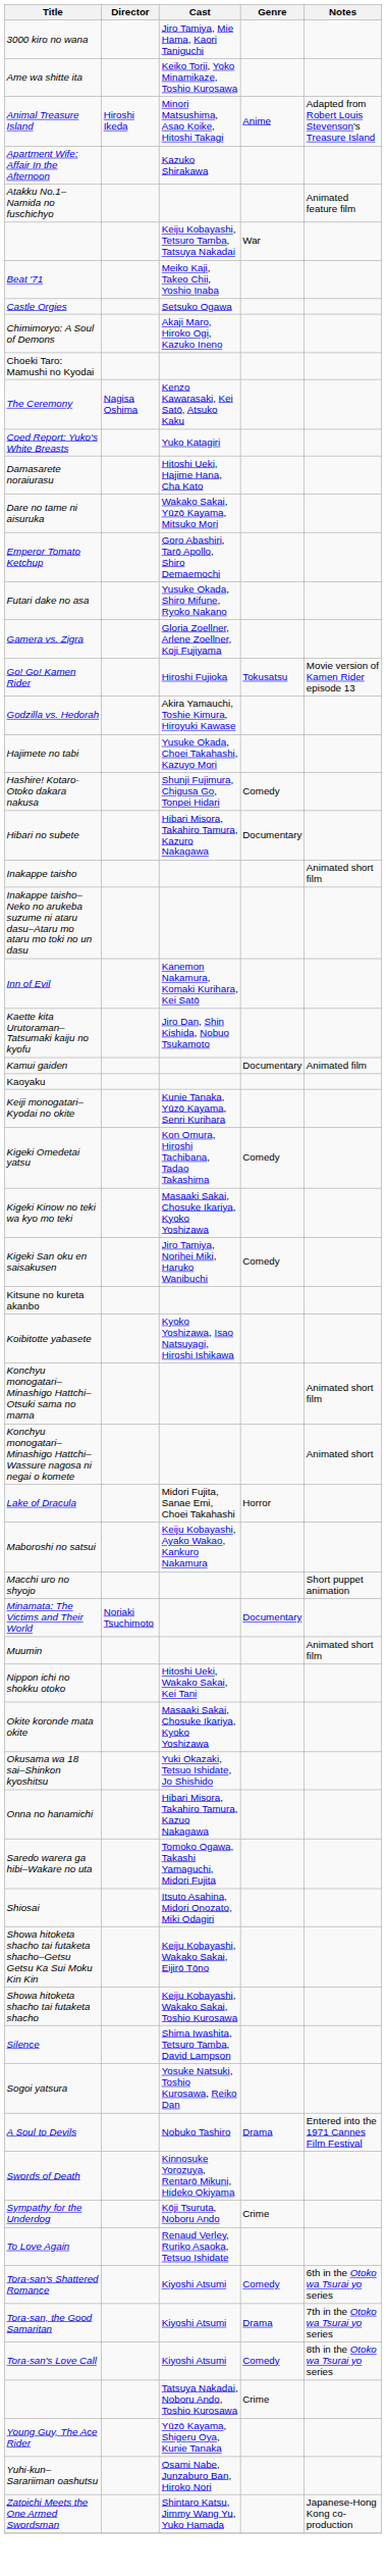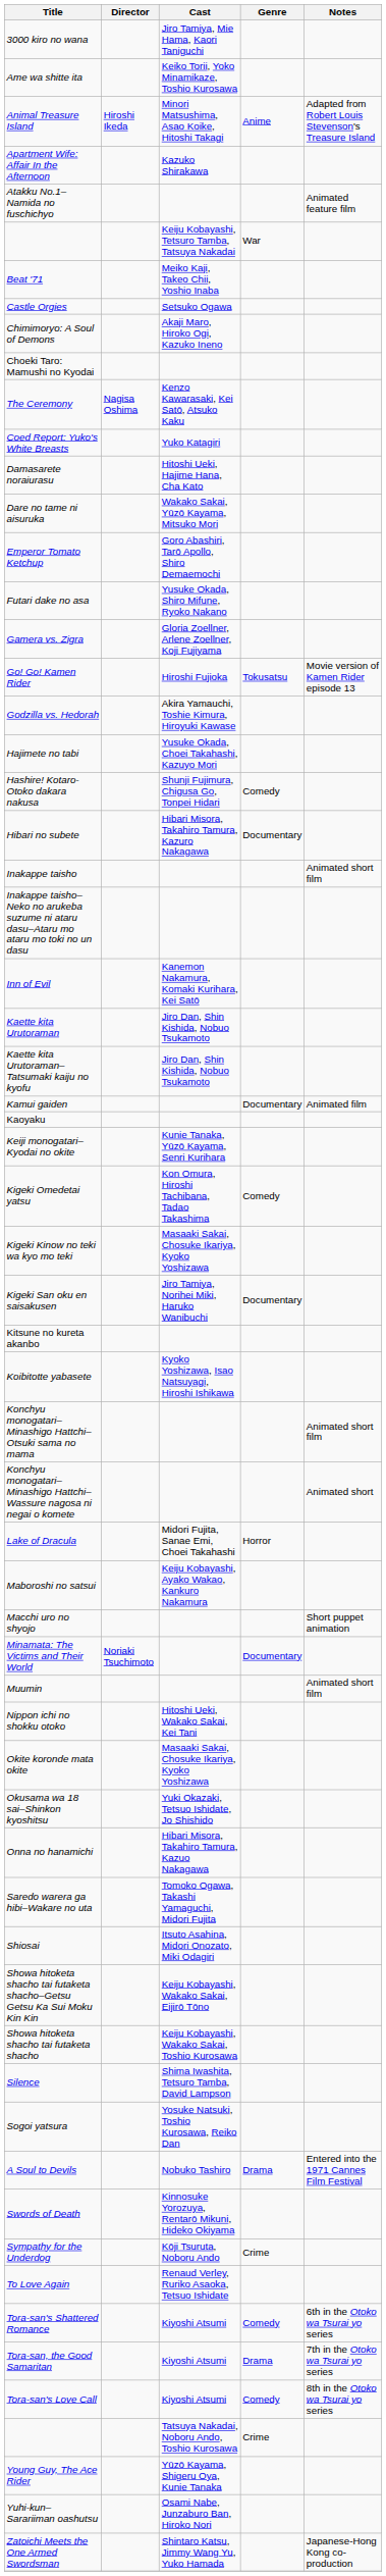+ row: Kaette kita Urutoraman | Jiro Dan, Shin Kishida, Nobuo Tsukamoto
Kigeki San oku en saisakusen | Genre: Comedy -> Documentary
